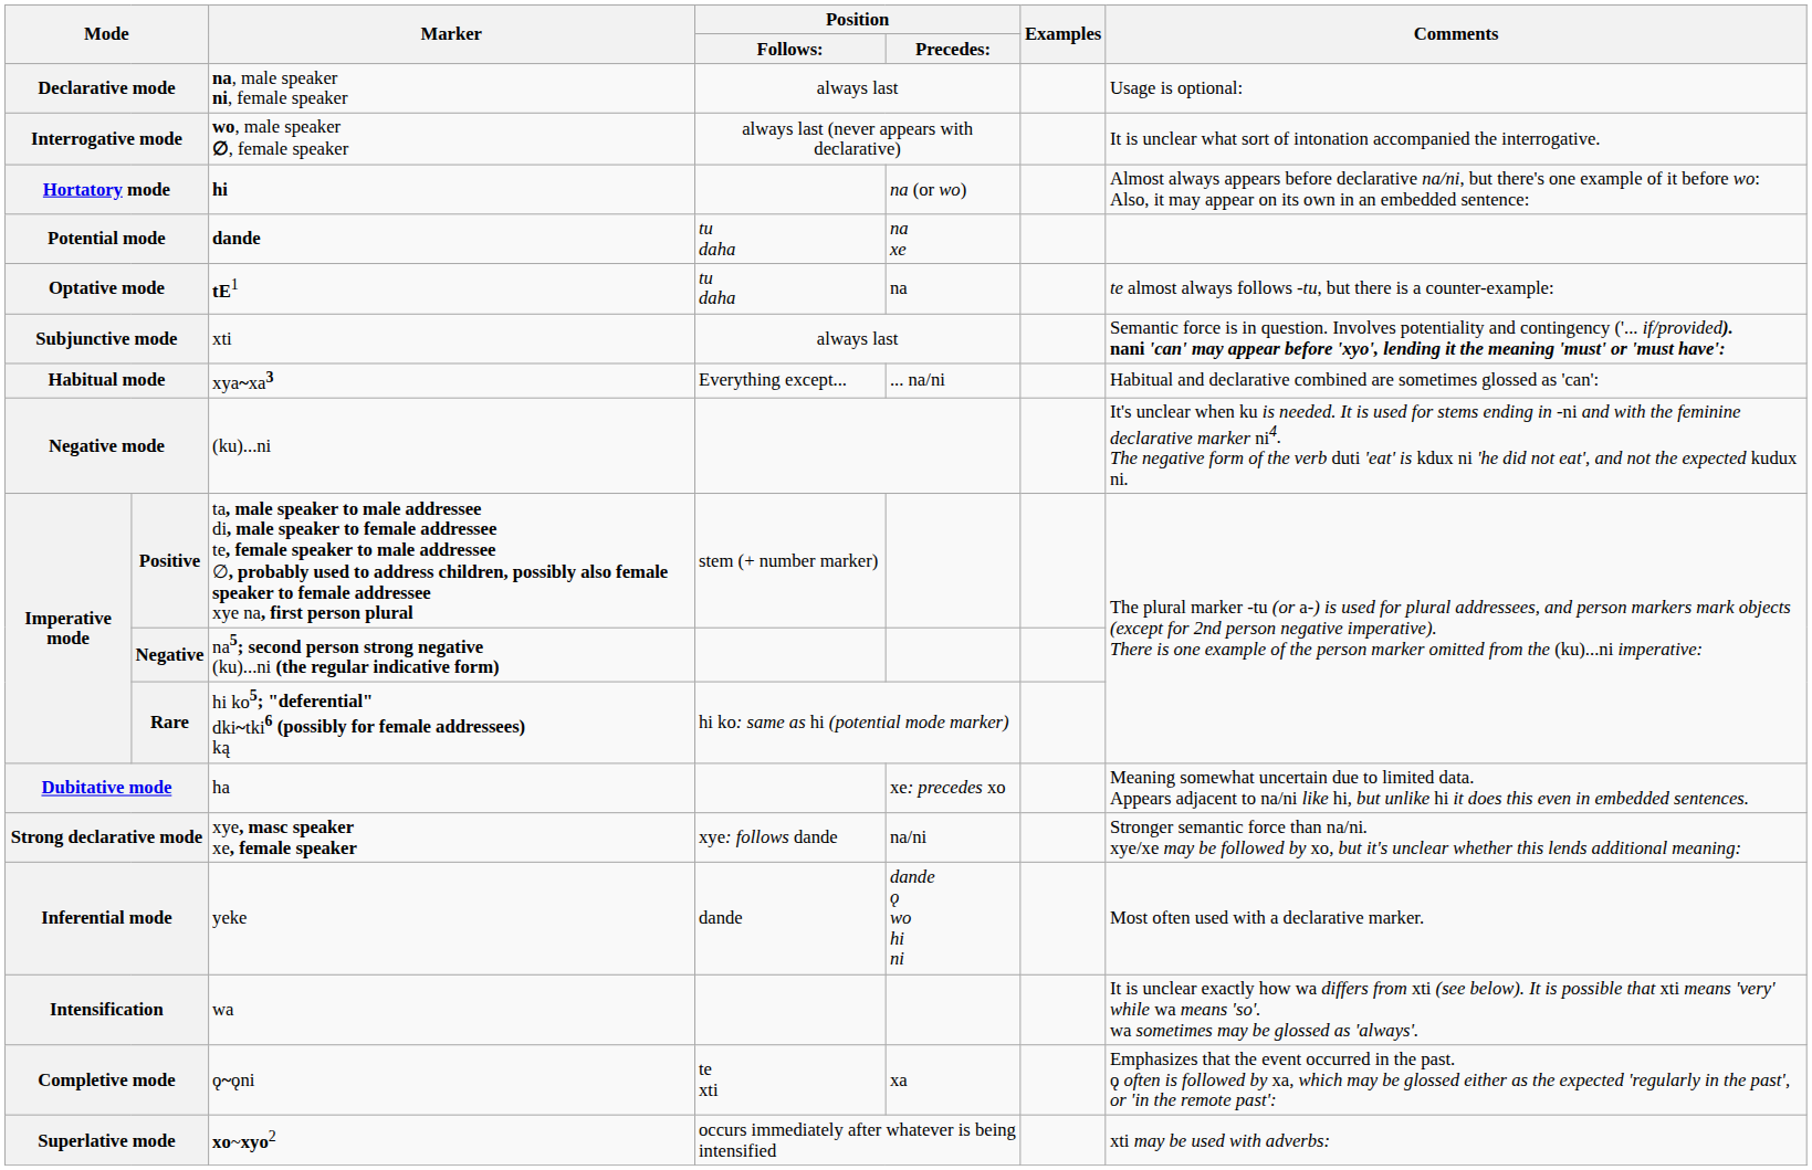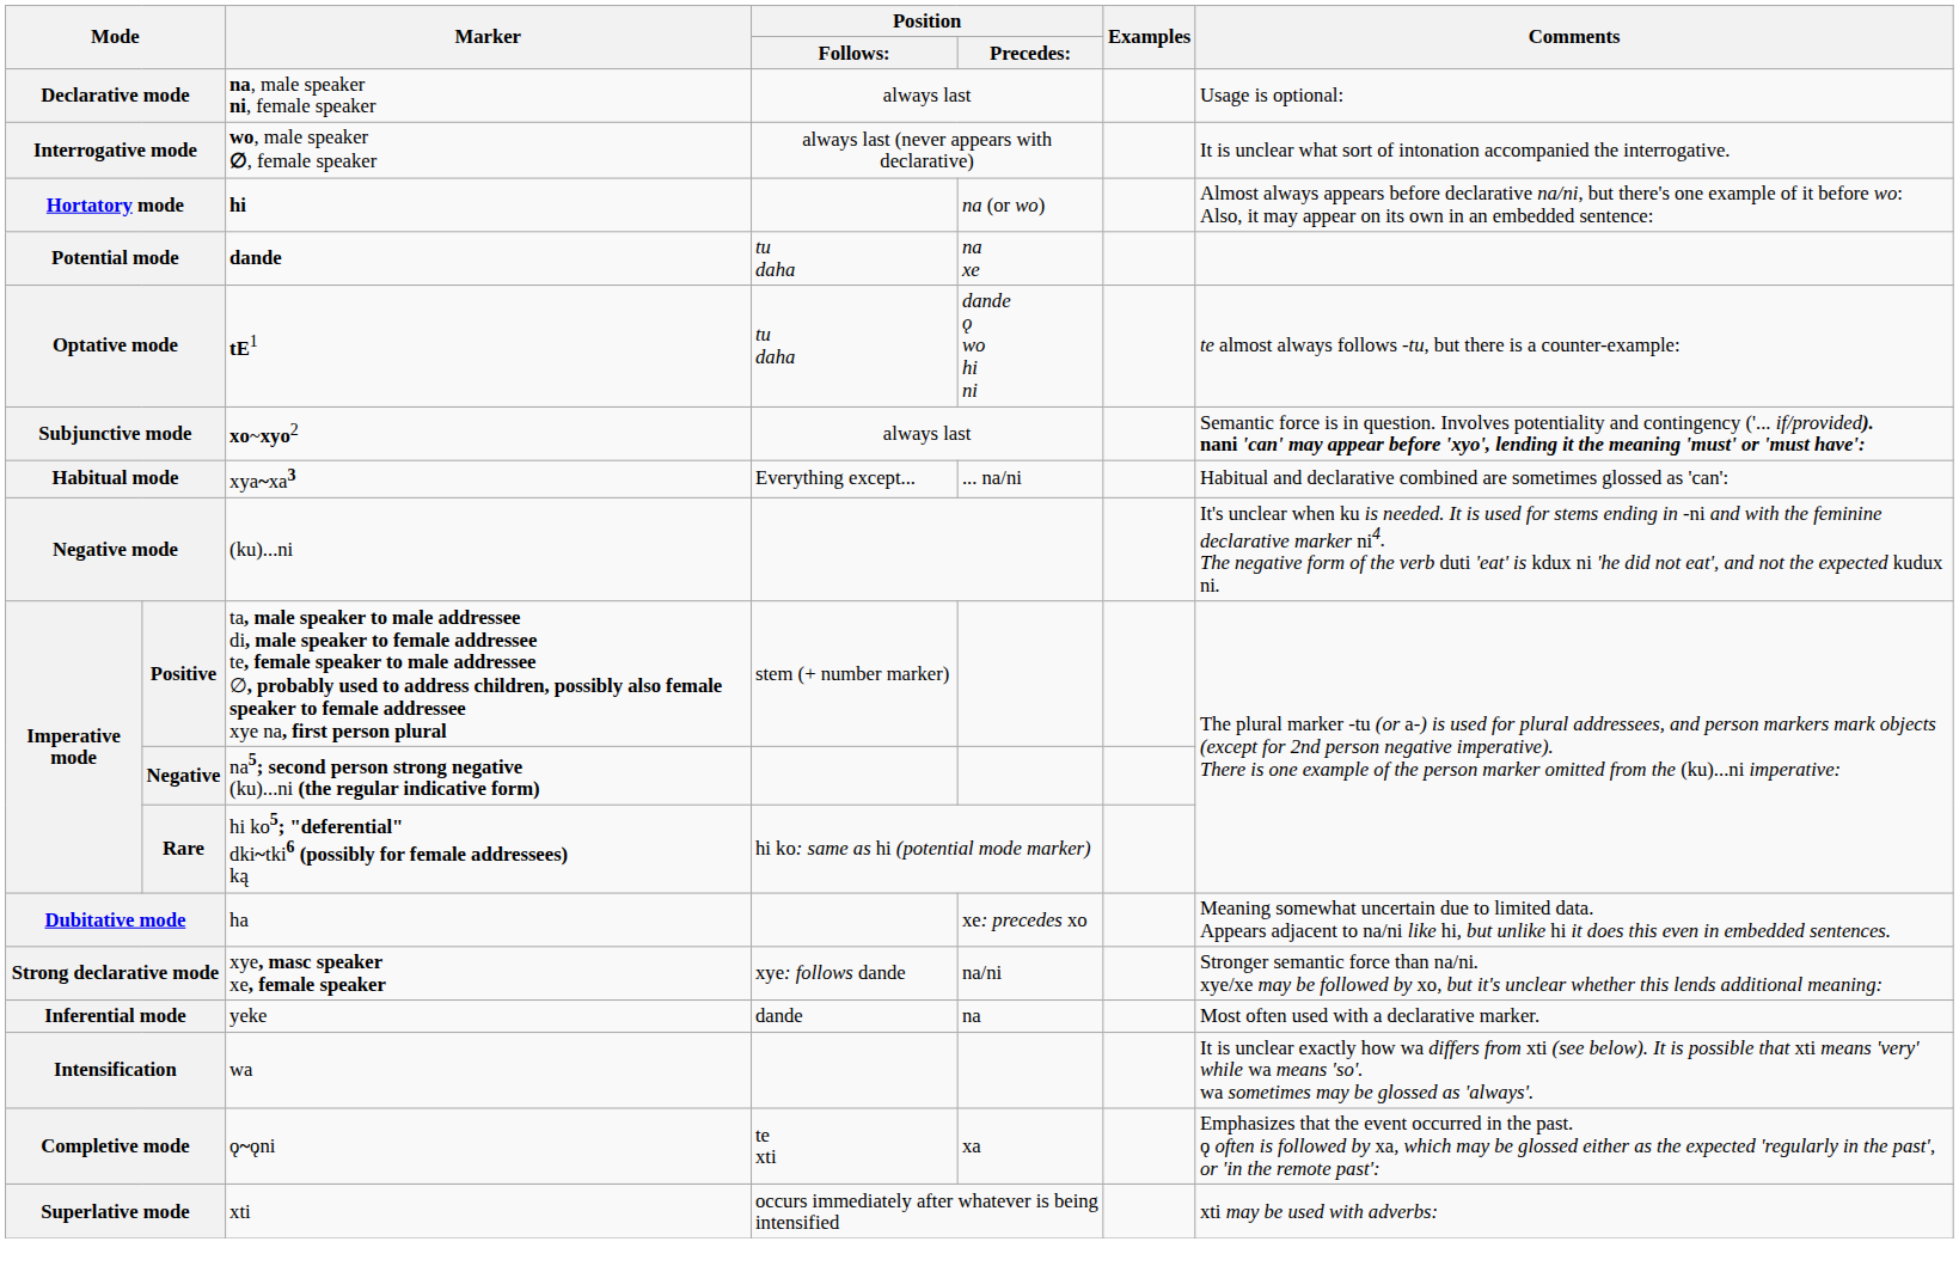Optative mode | Position / Precedes:: na -> dande ǫ wo hi ni
Subjunctive mode | Marker: xti -> xo~xyo2
Inferential mode | Position / Precedes:: dande ǫ wo hi ni -> na
Superlative mode | Marker: xo~xyo2 -> xti
